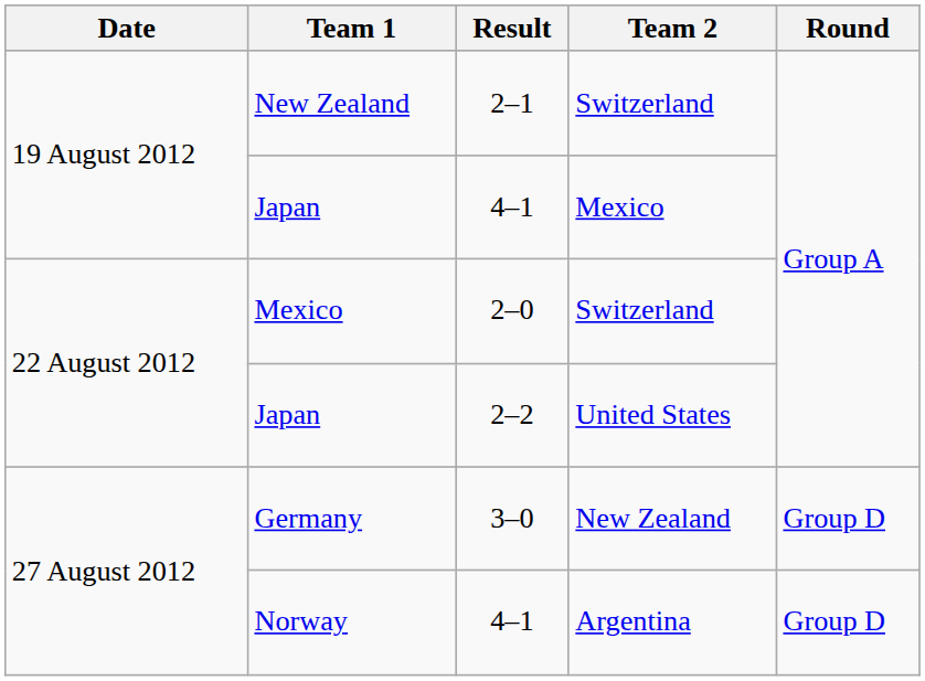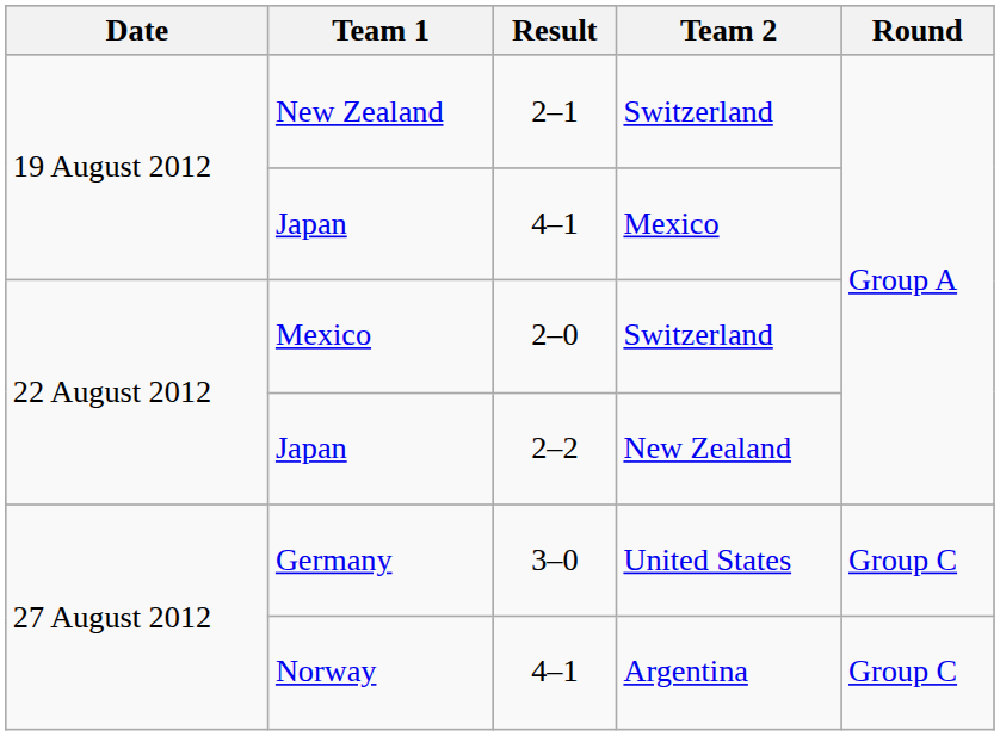Japan / 2–2 | Team 2: United States -> New Zealand
Germany | Team 2: New Zealand -> United States
Germany | Round: Group D -> Group C
Norway | Round: Group D -> Group C
